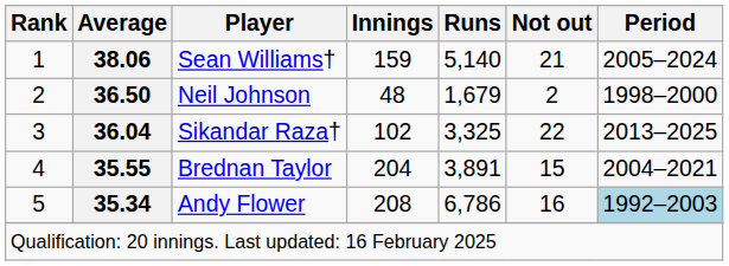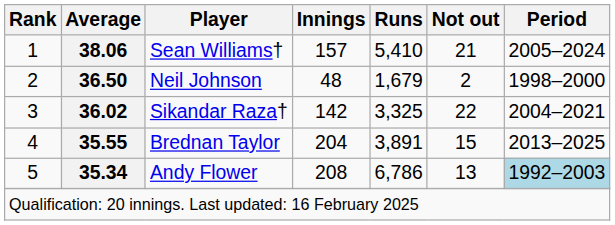Sean Williams† | Innings: 159 -> 157
Sean Williams† | Runs: 5,140 -> 5,410
Sikandar Raza† | Average: 36.04 -> 36.02
Sikandar Raza† | Innings: 102 -> 142
Sikandar Raza† | Period: 2013–2025 -> 2004–2021
Brednan Taylor | Period: 2004–2021 -> 2013–2025
Andy Flower | Not out: 16 -> 13
